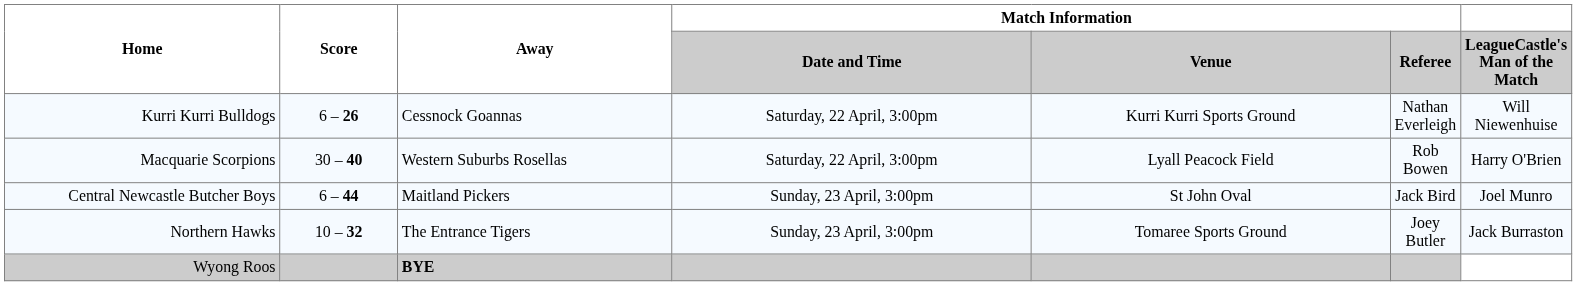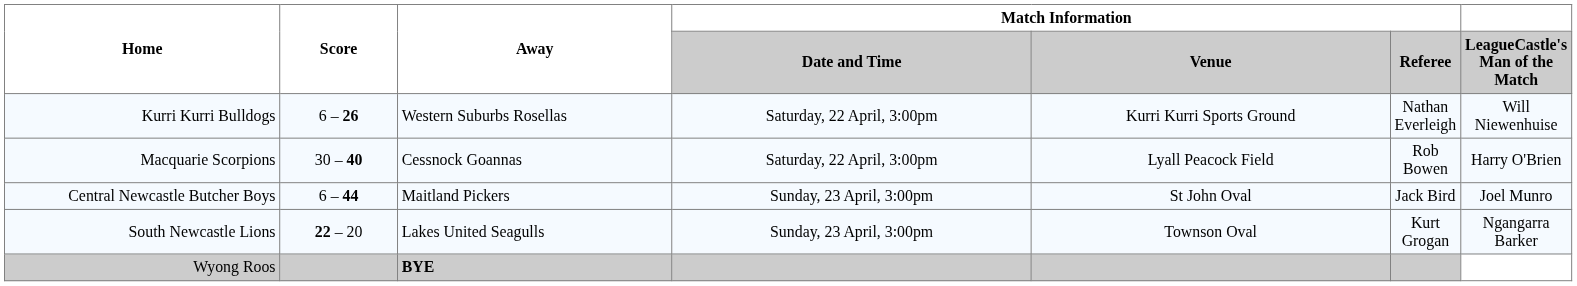Kurri Kurri Bulldogs | Away: Cessnock Goannas -> Western Suburbs Rosellas
Macquarie Scorpions | Away: Western Suburbs Rosellas -> Cessnock Goannas
- row: Northern Hawks | 10 – 32 | The Entrance Tigers | Sunday, 23 April, 3:00pm | Tomaree Sports Ground | Joey Butler | Jack Burraston
+ row: South Newcastle Lions | 22 – 20 | Lakes United Seagulls | Sunday, 23 April, 3:00pm | Townson Oval | Kurt Grogan | Ngangarra Barker
